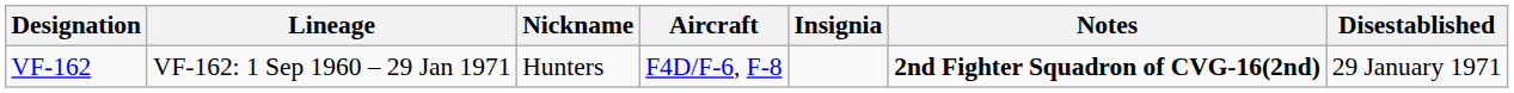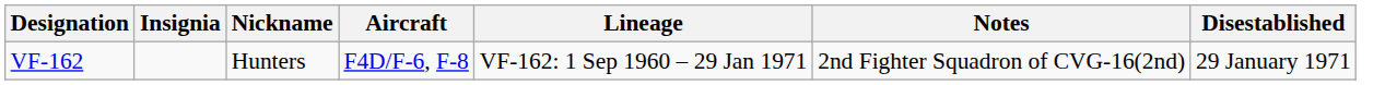columns swapped: Insignia <-> Lineage
VF-162 | Notes: bold -> normal
